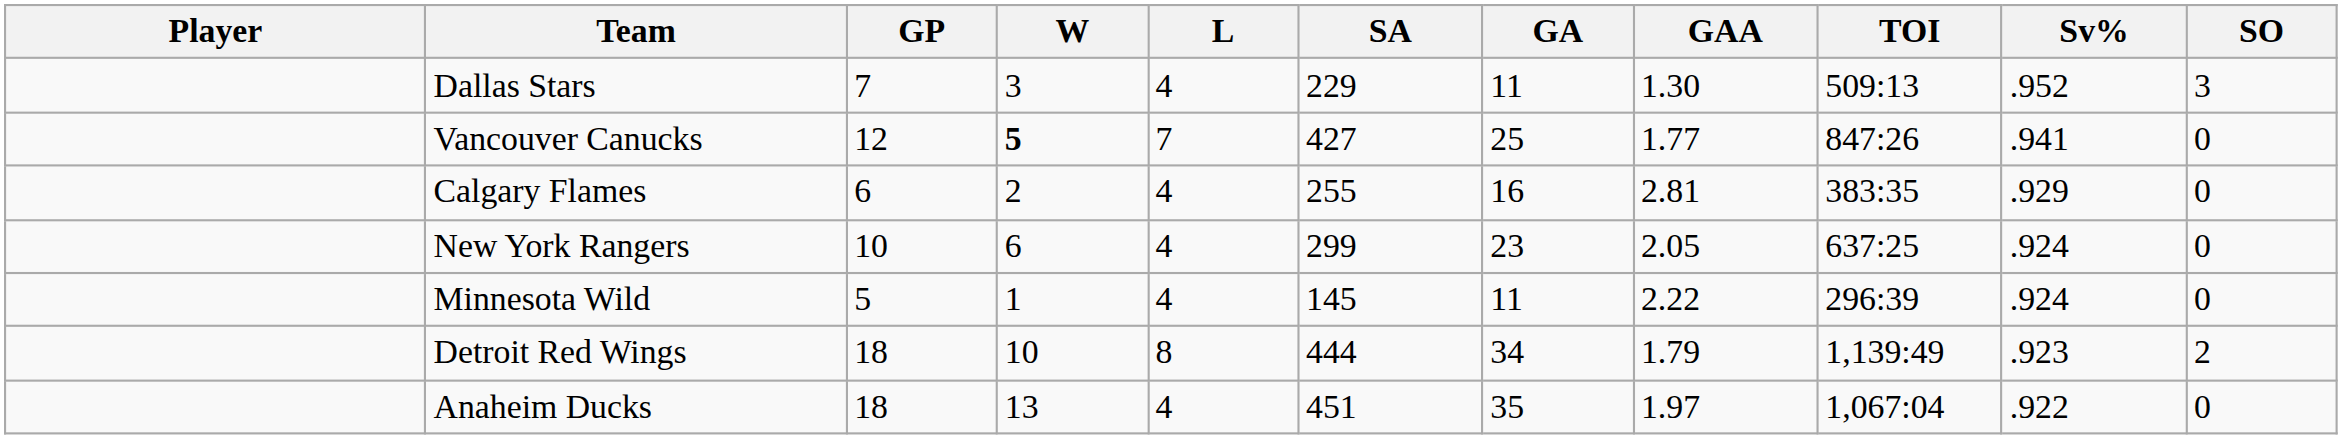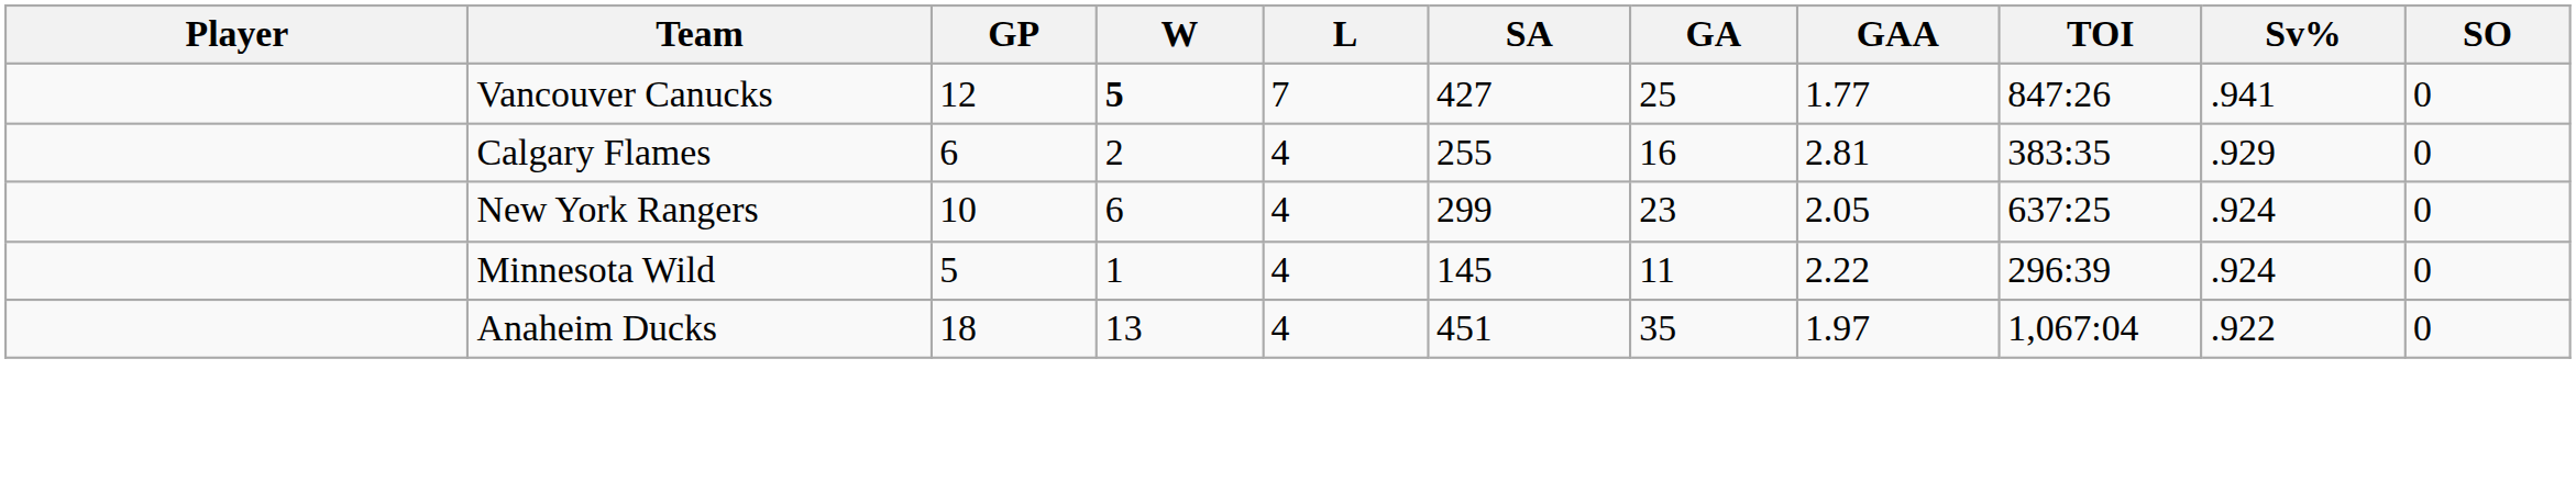- row: Dallas Stars | 7 | 3 | 4 | 229 | 11 | 1.30 | 509:13 | .952 | 3
- row: Detroit Red Wings | 18 | 10 | 8 | 444 | 34 | 1.79 | 1,139:49 | .923 | 2
